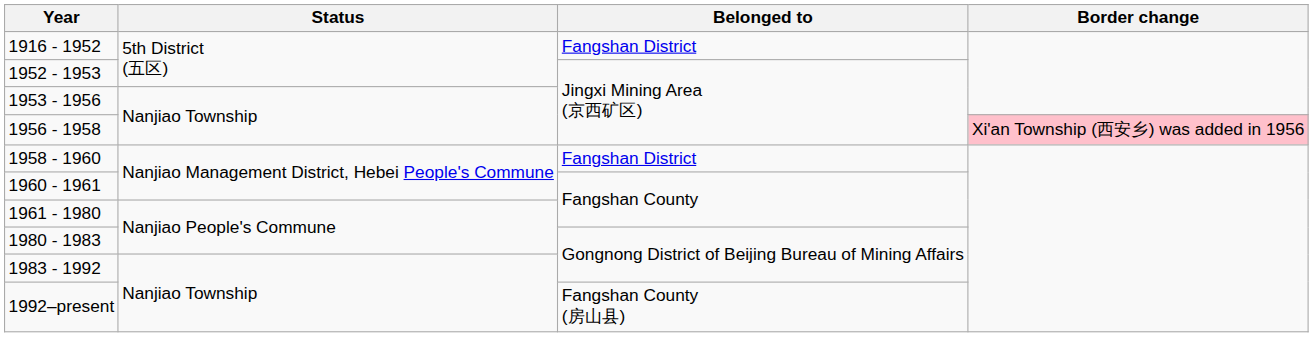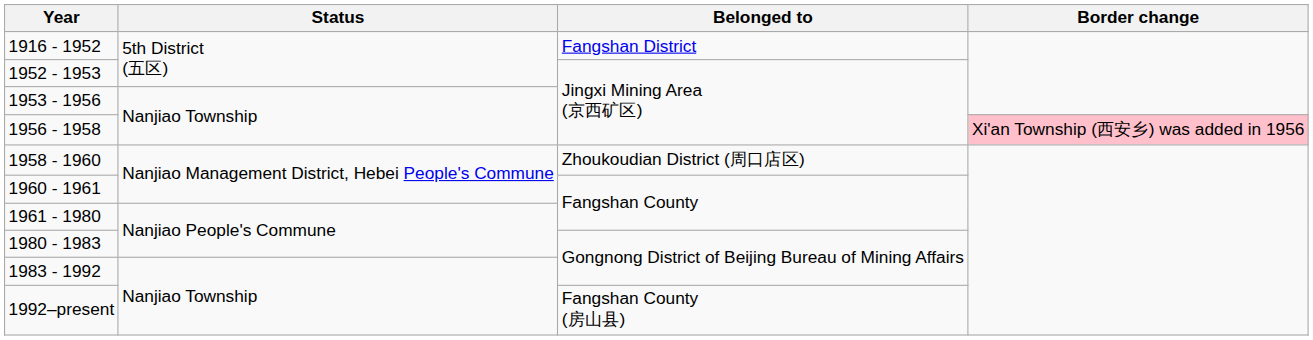1958 - 1960 | Belonged to: Fangshan District -> Zhoukoudian District (周口店区)
